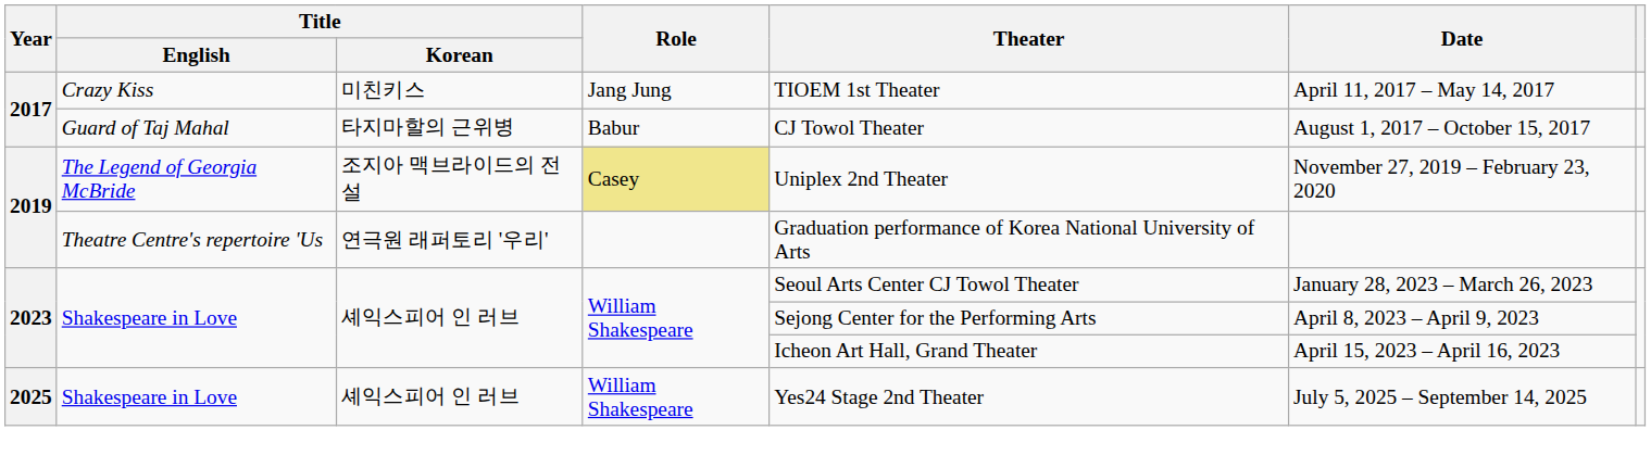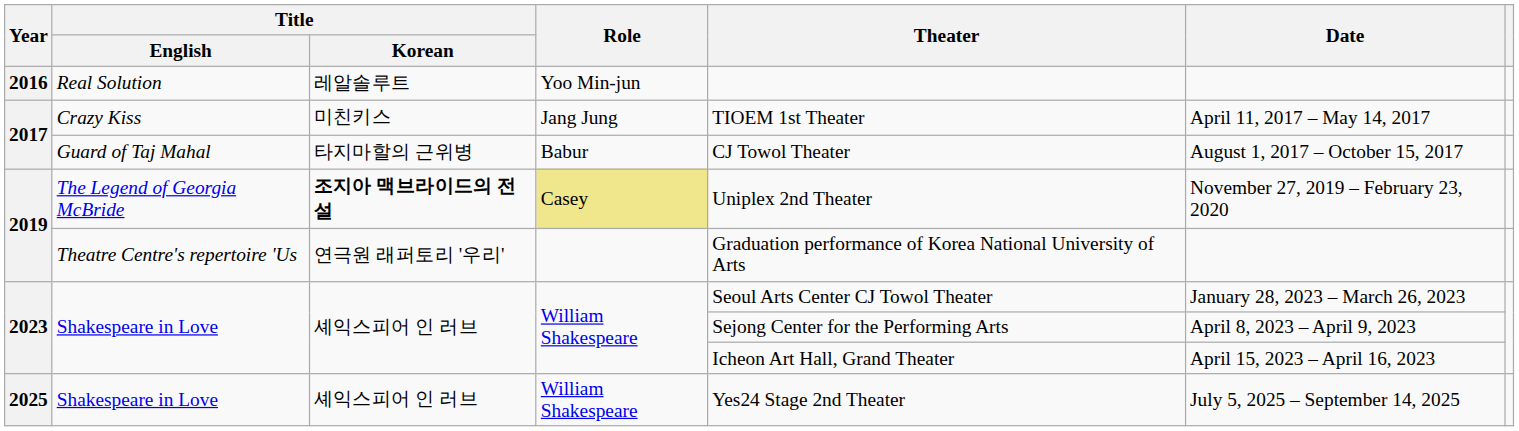+ row: 2016 | Real Solution | 레알솔루트 | Yoo Min-jun
The Legend of Georgia McBride | Title / Korean: normal -> bold
